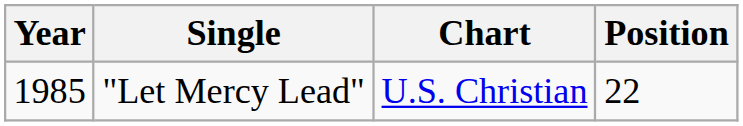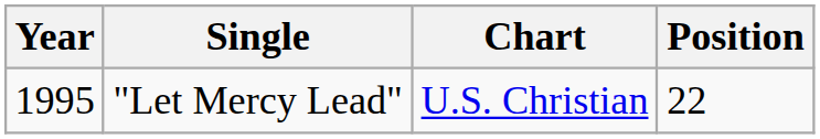"Let Mercy Lead" | Year: 1985 -> 1995
